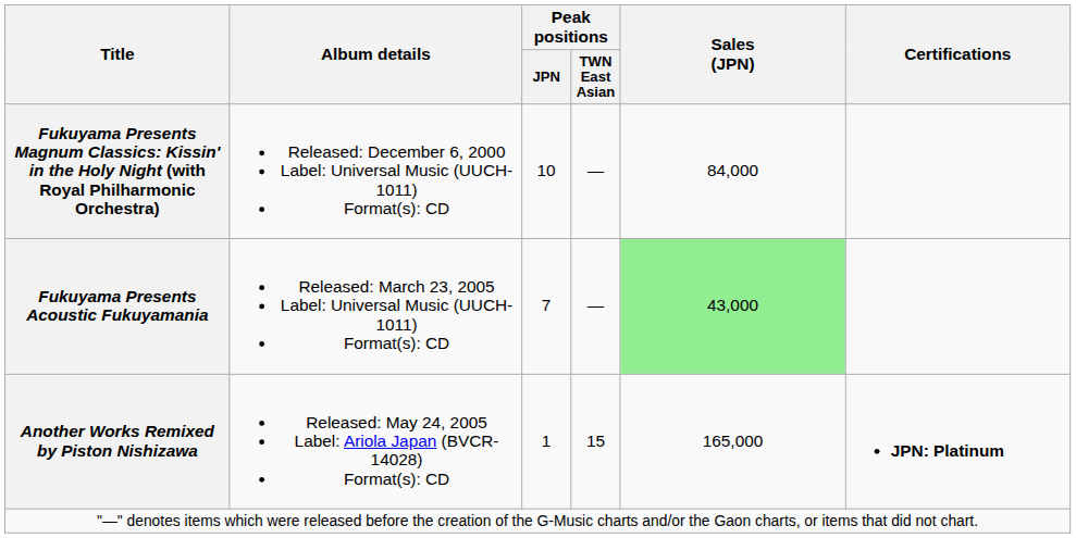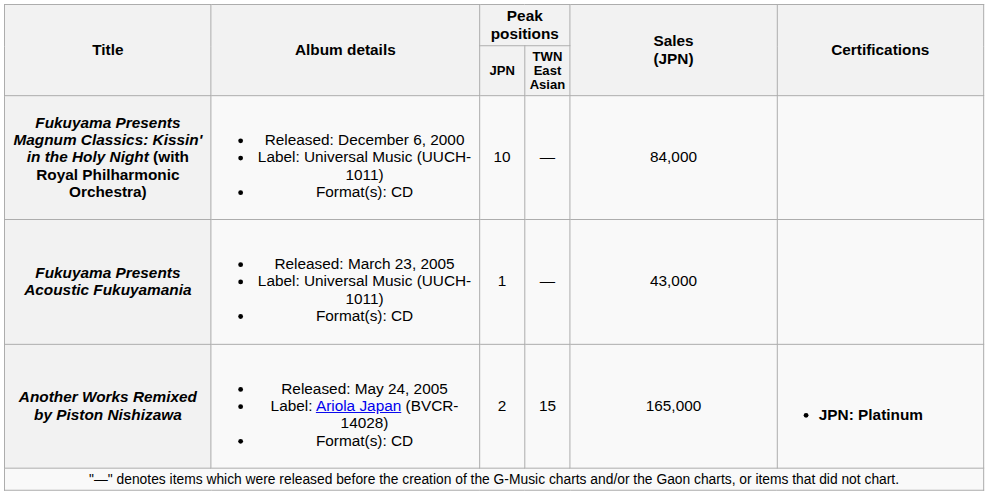Fukuyama Presents Acoustic Fukuyamania | Peak positions / JPN: 7 -> 1
Fukuyama Presents Acoustic Fukuyamania | Sales (JPN): lightgreen background -> no background
Another Works Remixed by Piston Nishizawa | Peak positions / JPN: 1 -> 2
